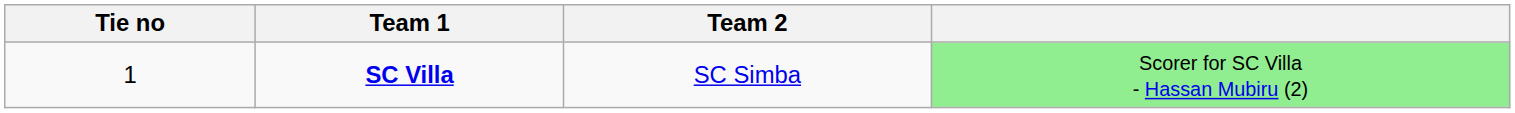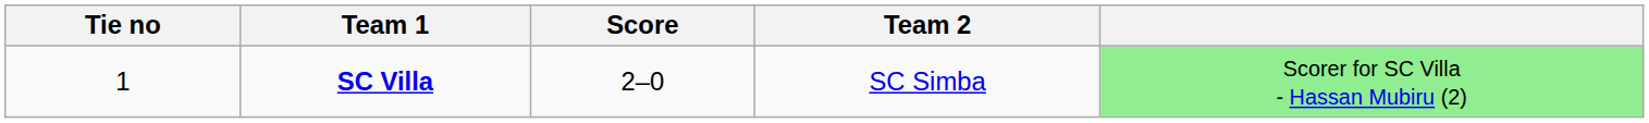+ column: Score | 2–0
